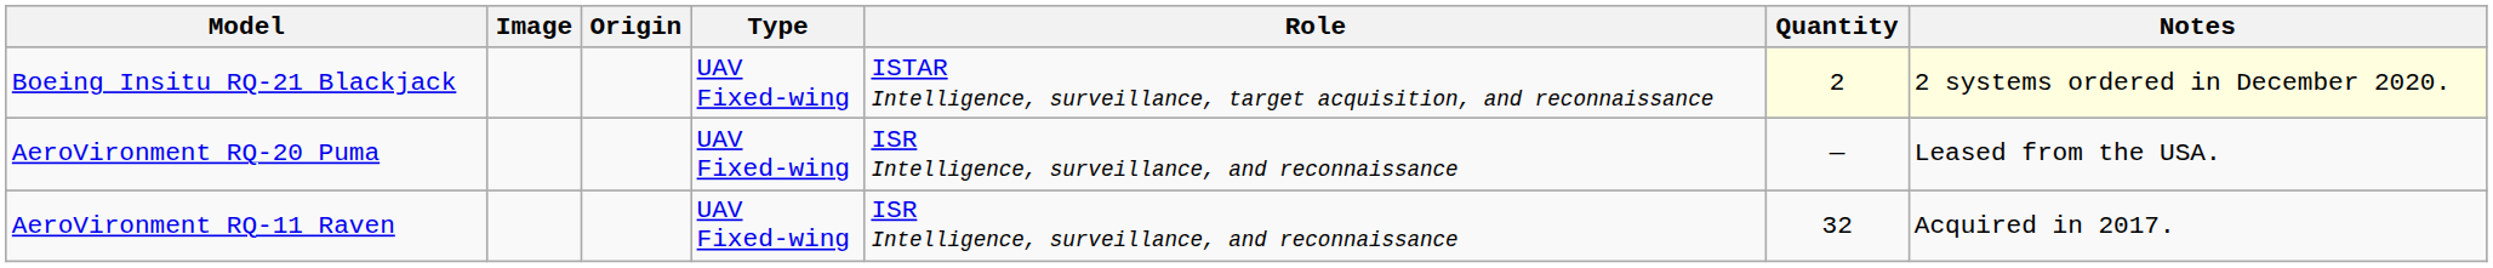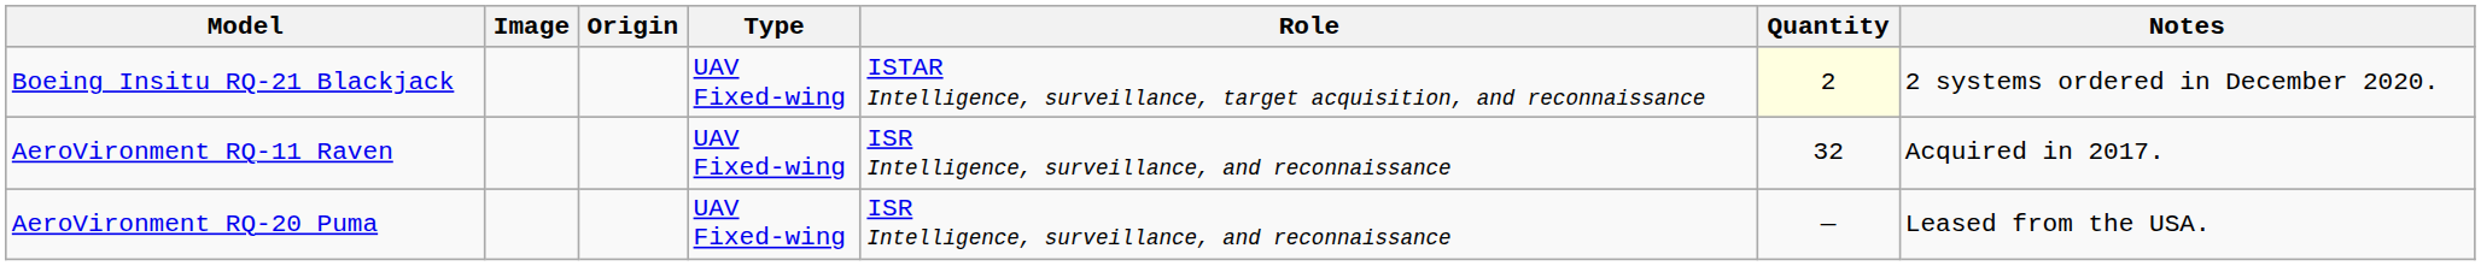Boeing Insitu RQ-21 Blackjack | Notes: lightyellow background -> no background
rows swapped: AeroVironment RQ-20 Puma <-> AeroVironment RQ-11 Raven
